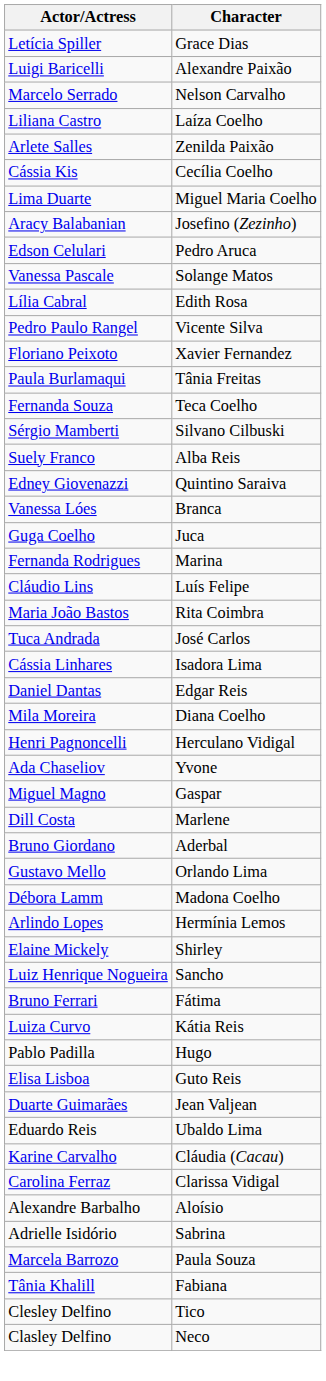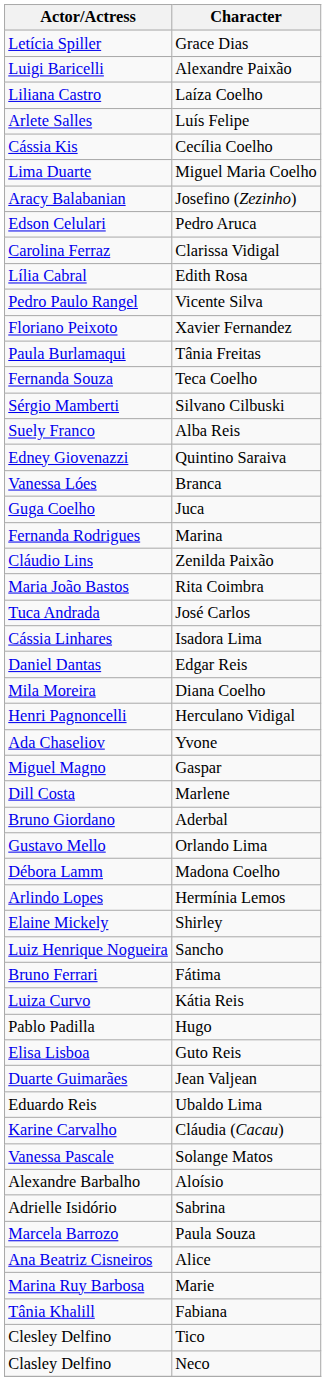- row: Marcelo Serrado | Nelson Carvalho
Arlete Salles | Character: Zenilda Paixão -> Luís Felipe
rows swapped: Carolina Ferraz <-> Vanessa Pascale
Cláudio Lins | Character: Luís Felipe -> Zenilda Paixão
+ row: Ana Beatriz Cisneiros | Alice
+ row: Marina Ruy Barbosa | Marie
